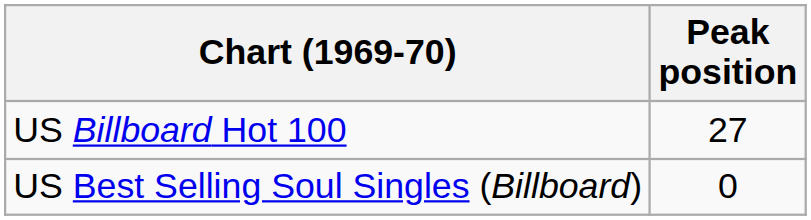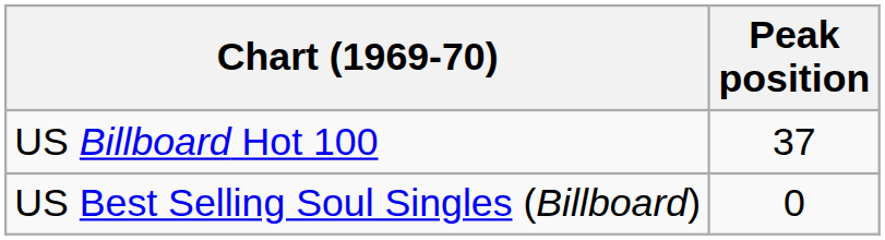US Billboard Hot 100 | Peak position: 27 -> 37
